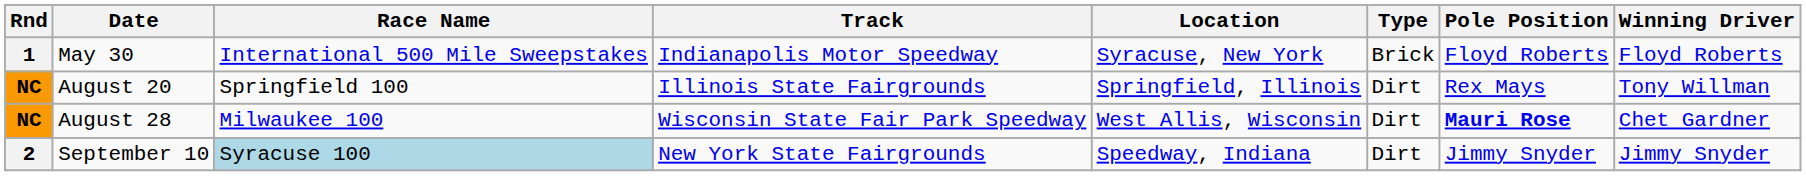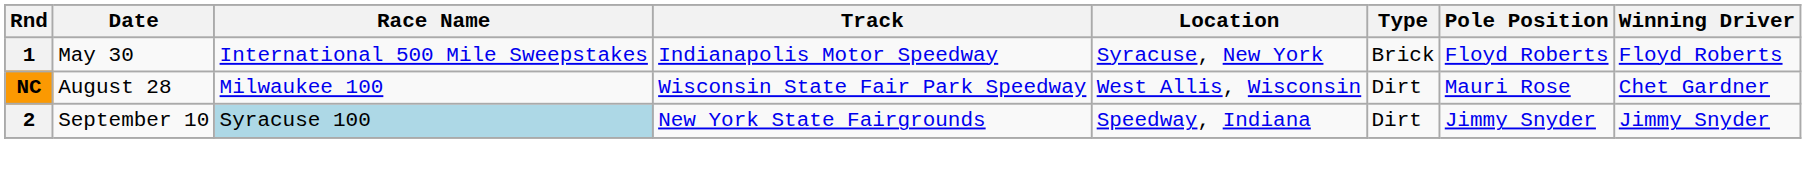- row: NC | August 20 | Springfield 100 | Illinois State Fairgrounds | Springfield, Illinois | Dirt | Rex Mays | Tony Willman
August 28 | Pole Position: bold -> normal
